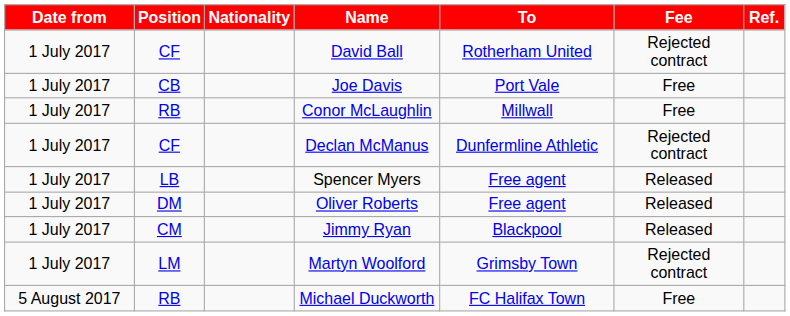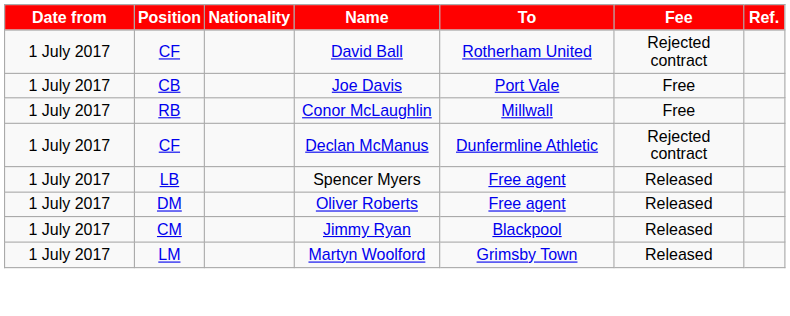Martyn Woolford | Fee: Rejected contract -> Released
- row: 5 August 2017 | RB | Michael Duckworth | FC Halifax Town | Free
